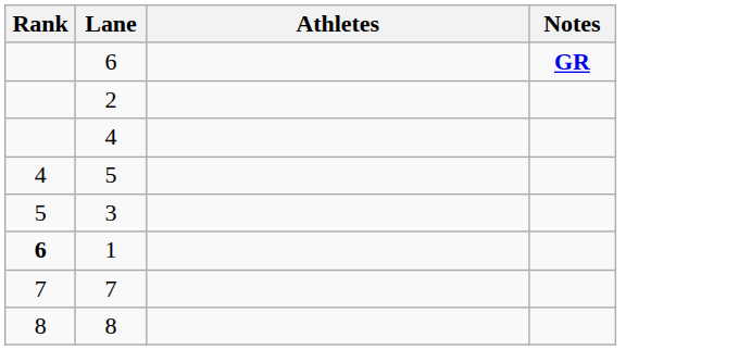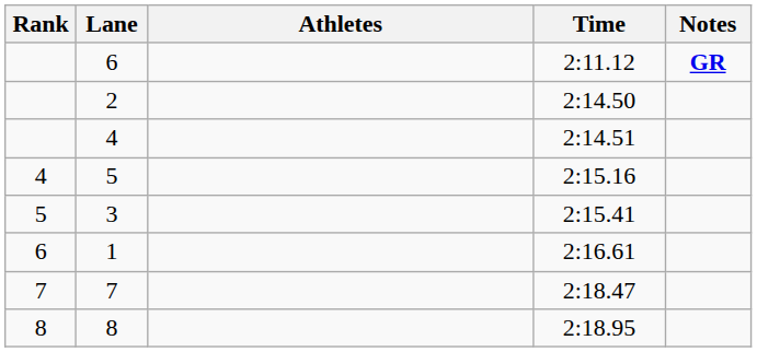+ column: Time | 2:11.12 | 2:14.50 | 2:14.51 | 2:15.16 | 2:15.41 | 2:16.61 | 2:18.47 | 2:18.95
1 | Rank: bold -> normal
